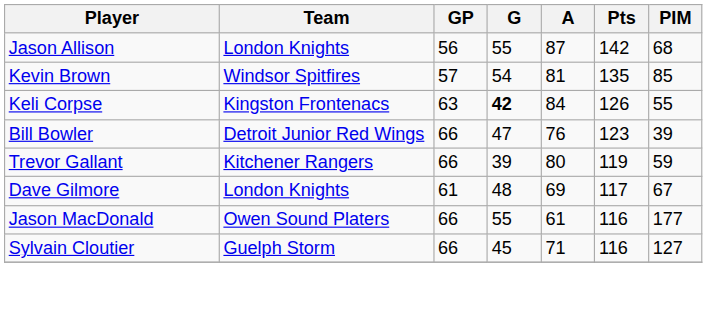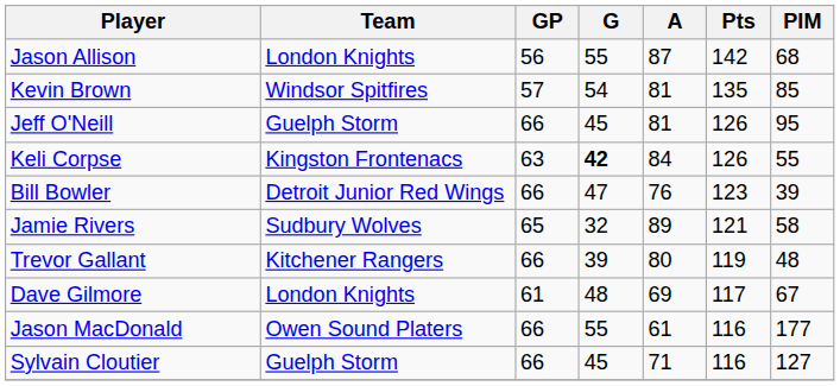+ row: Jeff O'Neill | Guelph Storm | 66 | 45 | 81 | 126 | 95
+ row: Jamie Rivers | Sudbury Wolves | 65 | 32 | 89 | 121 | 58
Trevor Gallant | PIM: 59 -> 48
